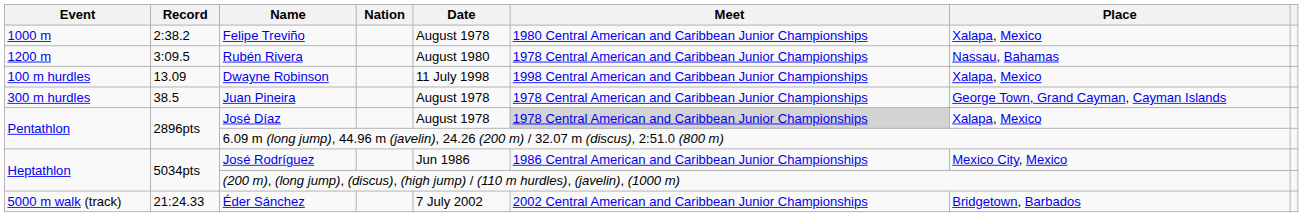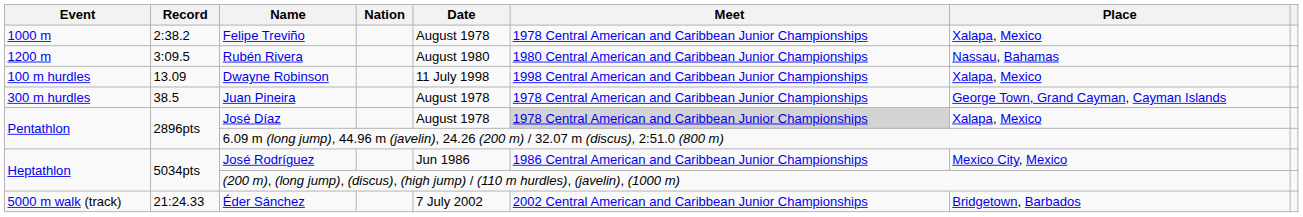Felipe Treviño | Meet: 1980 Central American and Caribbean Junior Championships -> 1978 Central American and Caribbean Junior Championships
Rubén Rivera | Meet: 1978 Central American and Caribbean Junior Championships -> 1980 Central American and Caribbean Junior Championships
